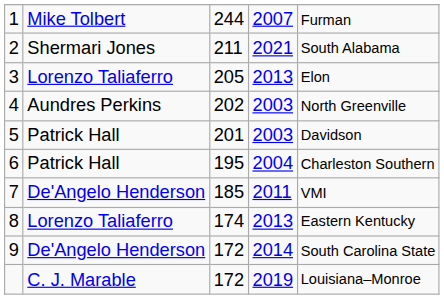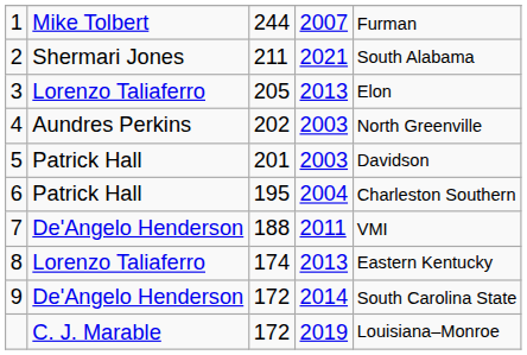7 | column 3: 185 -> 188
